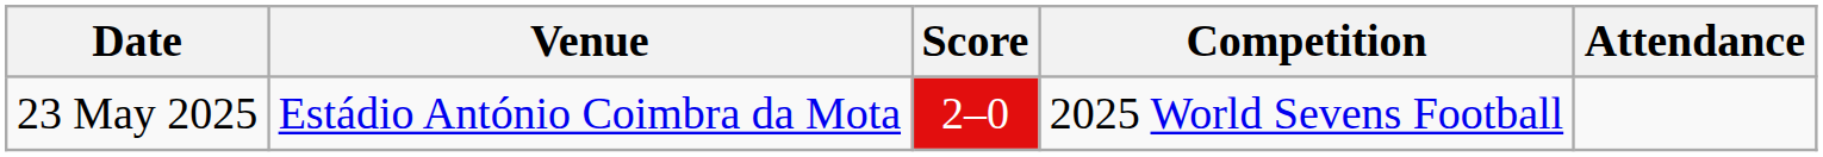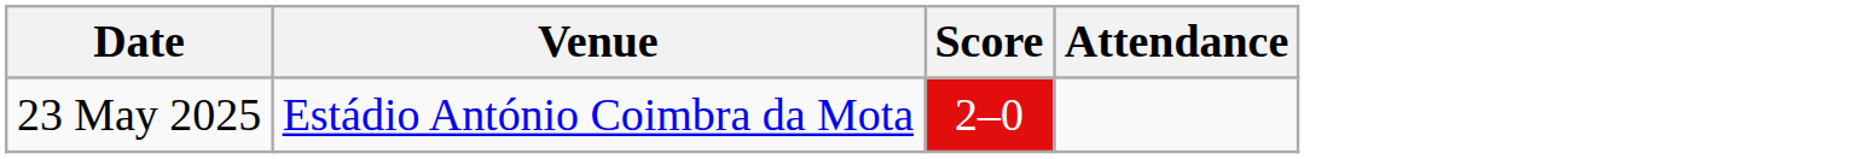- column: Competition | 2025 World Sevens Football
